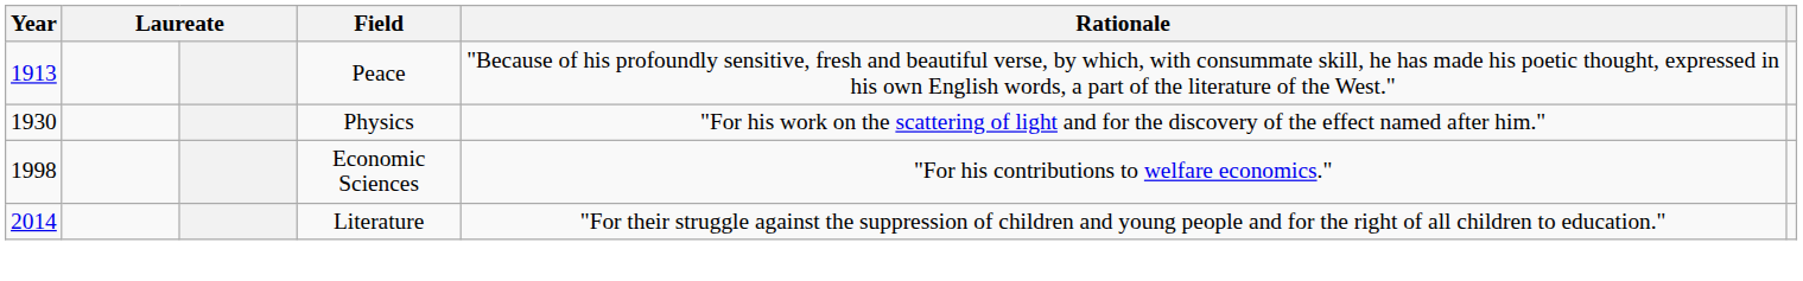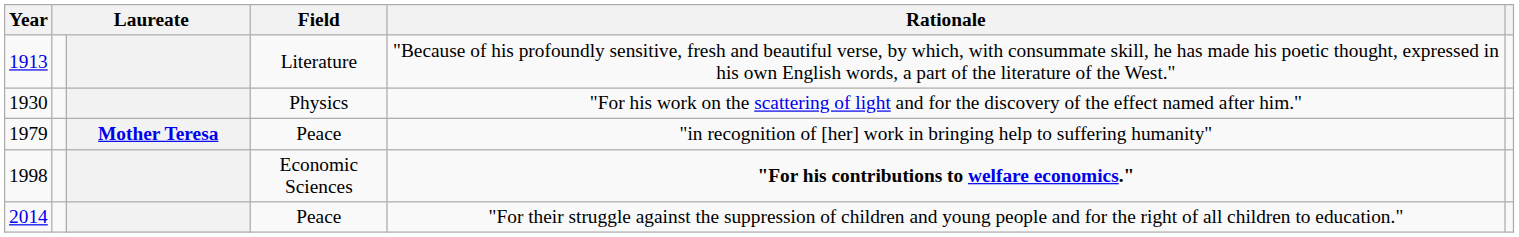1913 | Field: Peace -> Literature
+ row: 1979 | Mother Teresa | Peace | "in recognition of [her] work in bringing help to suffering humanity"
1998 | Rationale: normal -> bold
2014 | Field: Literature -> Peace
